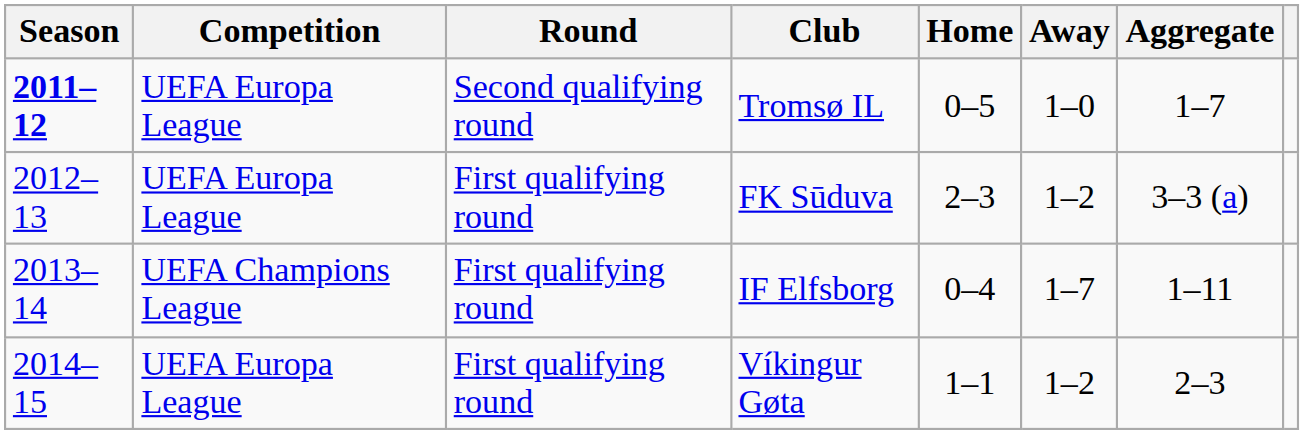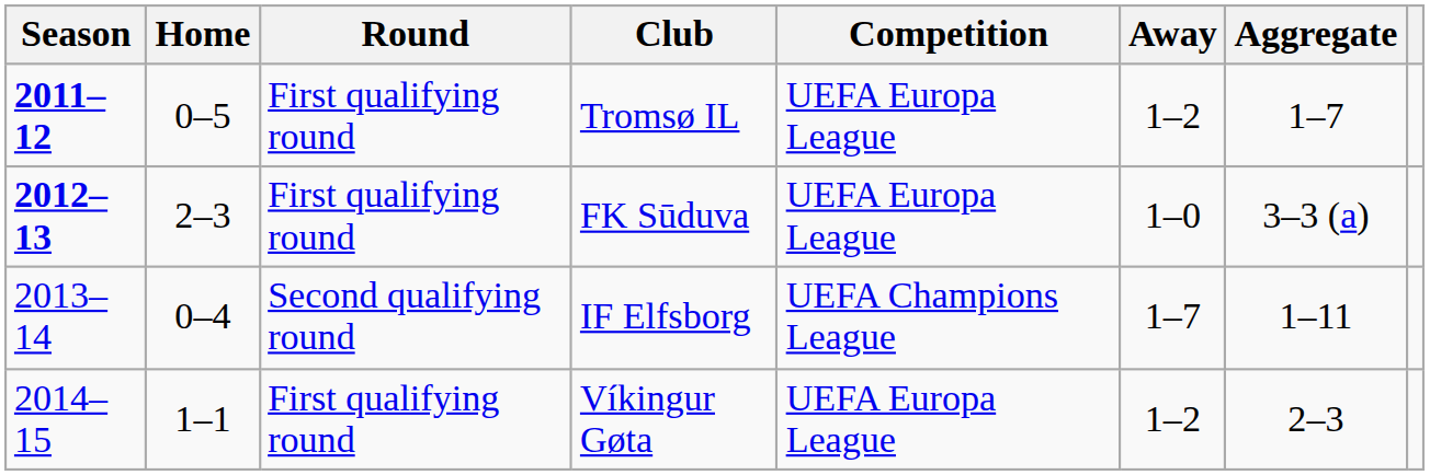columns swapped: Competition <-> Home
Tromsø IL | Round: Second qualifying round -> First qualifying round
Tromsø IL | Away: 1–0 -> 1–2
FK Sūduva | Season: normal -> bold
FK Sūduva | Away: 1–2 -> 1–0
IF Elfsborg | Round: First qualifying round -> Second qualifying round
